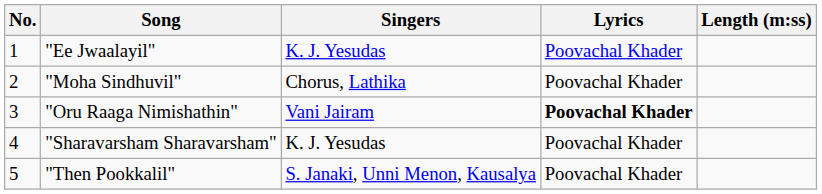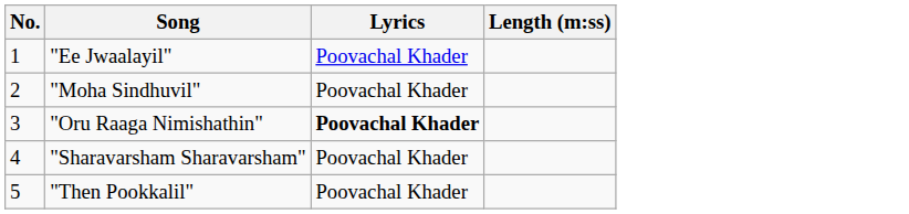- column: Singers | K. J. Yesudas | Chorus, Lathika | Vani Jairam | K. J. Yesudas | S. Janaki, Unni Menon, Kausalya
